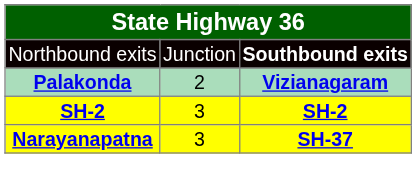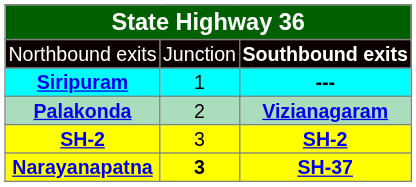+ row: Siripuram | 1 | ---
Narayanapatna | column 2: normal -> bold
